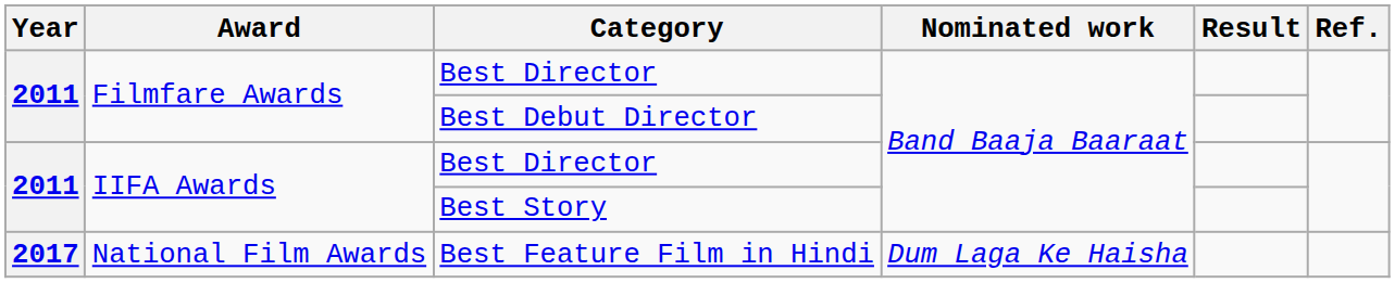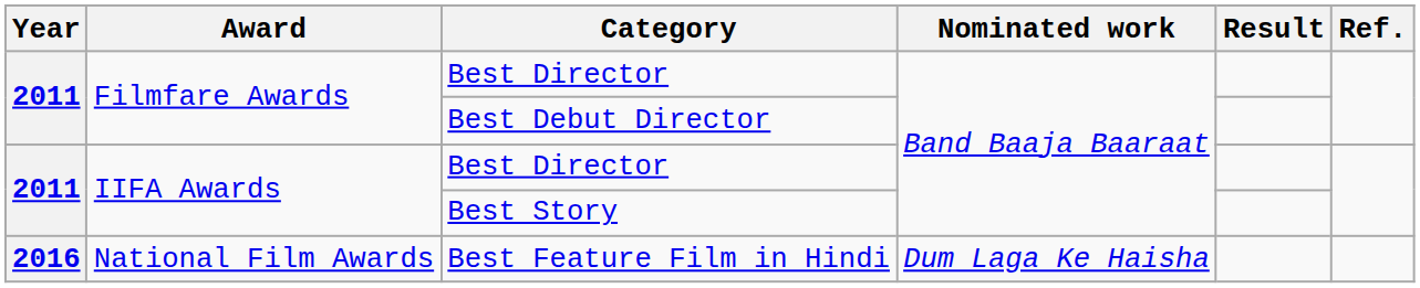Best Feature Film in Hindi | Year: 2017 -> 2016
